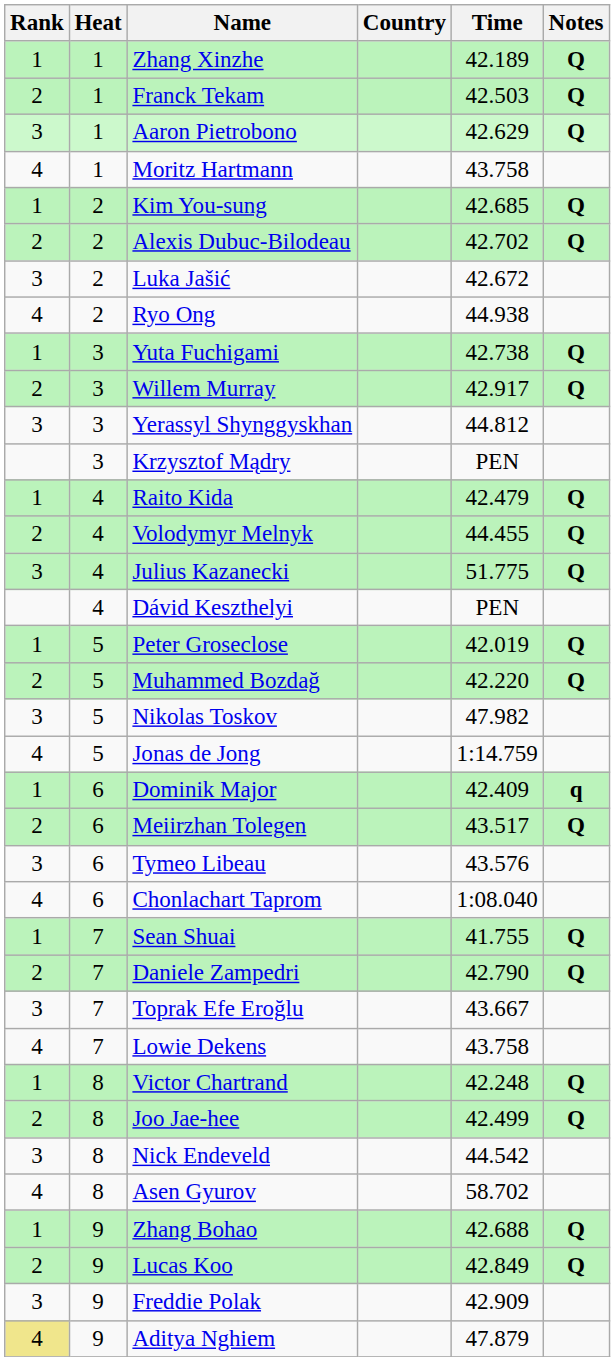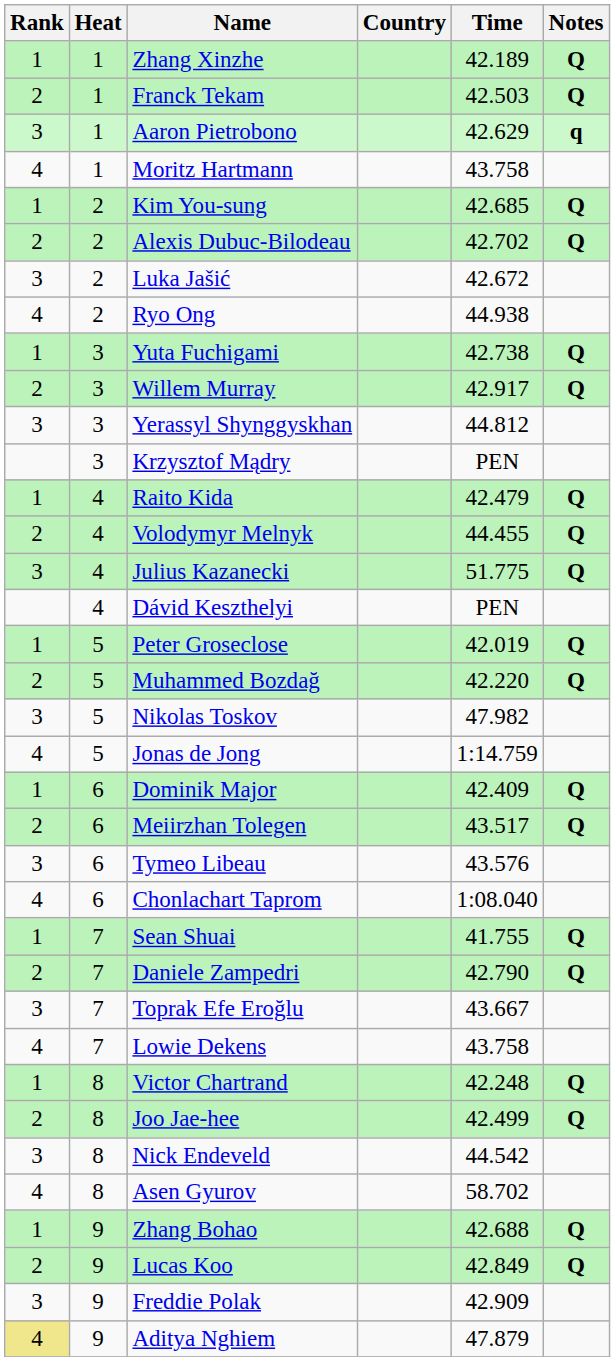Aaron Pietrobono | Notes: Q -> q
Dominik Major | Notes: q -> Q
